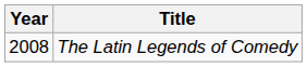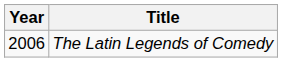The Latin Legends of Comedy | Year: 2008 -> 2006
